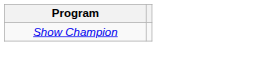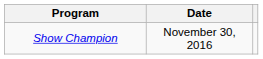+ column: Date | November 30, 2016
